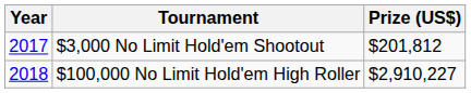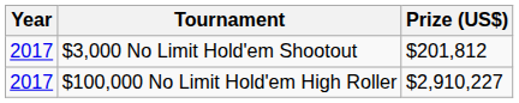$100,000 No Limit Hold'em High Roller | Year: 2018 -> 2017
